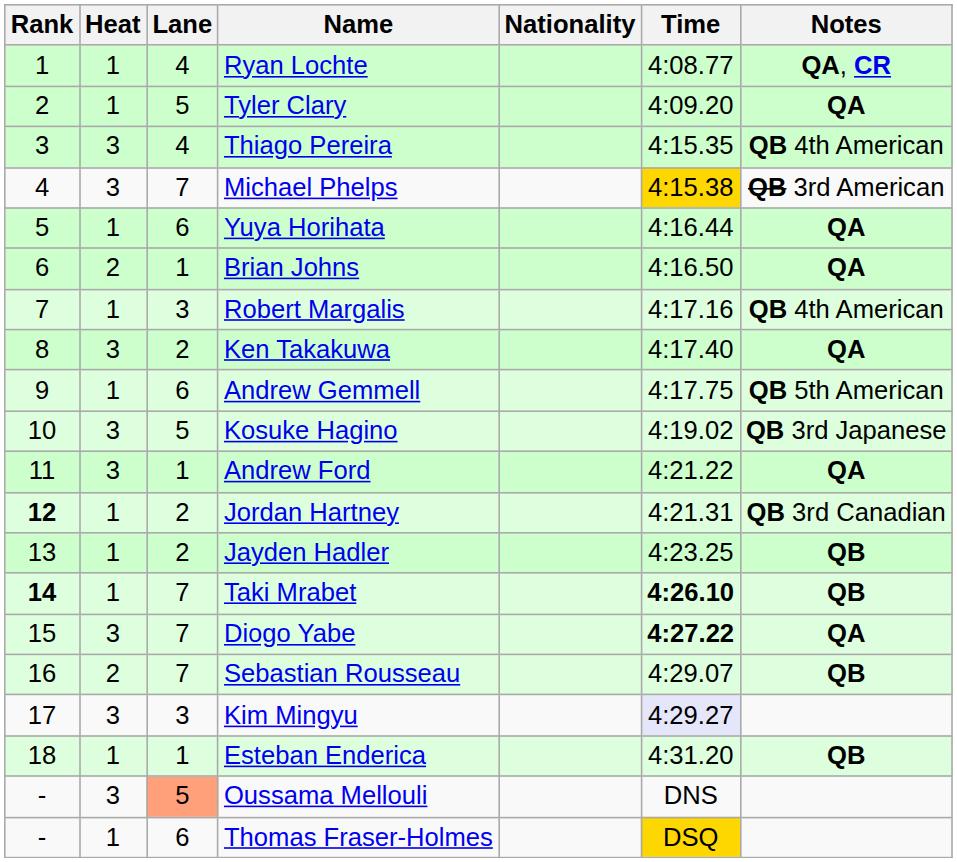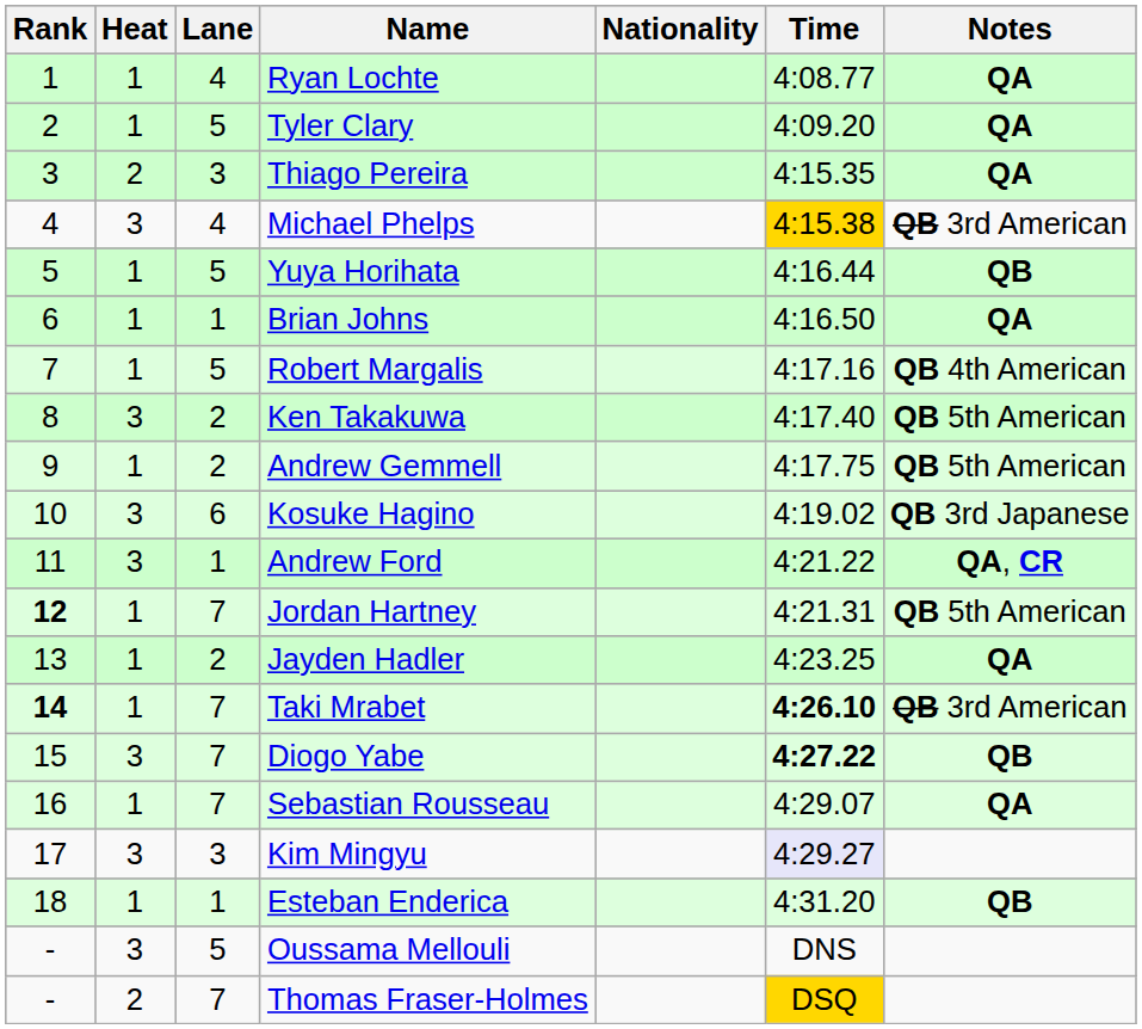Ryan Lochte | Notes: QA, CR -> QA
Thiago Pereira | Heat: 3 -> 2
Thiago Pereira | Lane: 4 -> 3
Thiago Pereira | Notes: QB 4th American -> QA
Michael Phelps | Lane: 7 -> 4
Yuya Horihata | Lane: 6 -> 5
Yuya Horihata | Notes: QA -> QB
Brian Johns | Heat: 2 -> 1
Robert Margalis | Lane: 3 -> 5
Ken Takakuwa | Notes: QA -> QB 5th American
Andrew Gemmell | Lane: 6 -> 2
Kosuke Hagino | Lane: 5 -> 6
Andrew Ford | Notes: QA -> QA, CR
Jordan Hartney | Lane: 2 -> 7
Jordan Hartney | Notes: QB 3rd Canadian -> QB 5th American
Jayden Hadler | Notes: QB -> QA
Taki Mrabet | Notes: QB -> QB 3rd American
Diogo Yabe | Notes: QA -> QB
Sebastian Rousseau | Heat: 2 -> 1
Sebastian Rousseau | Notes: QB -> QA
Oussama Mellouli | Lane: lightsalmon background -> no background
Thomas Fraser-Holmes | Heat: 1 -> 2
Thomas Fraser-Holmes | Lane: 6 -> 7
